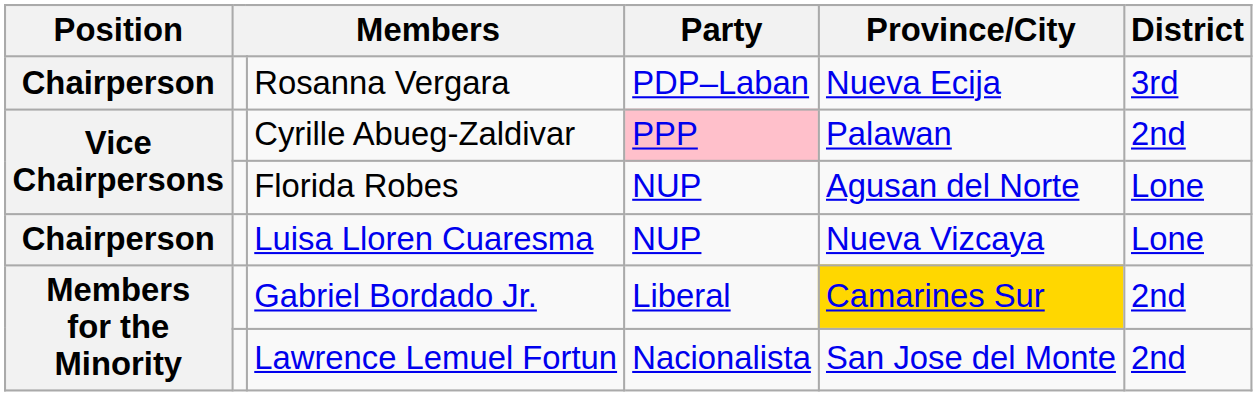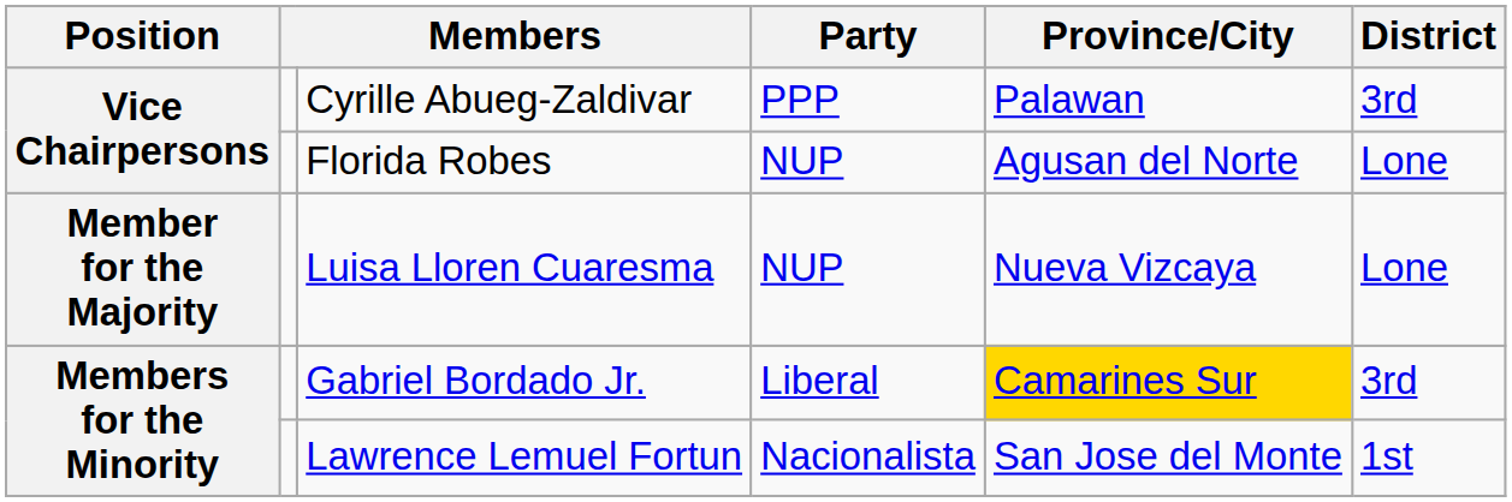- row: Chairperson | Rosanna Vergara | PDP–Laban | Nueva Ecija | 3rd
Cyrille Abueg-Zaldivar | Party: pink background -> no background
Cyrille Abueg-Zaldivar | District: 2nd -> 3rd
Luisa Lloren Cuaresma | Position: Chairperson -> Member for the Majority
Gabriel Bordado Jr. | District: 2nd -> 3rd
Lawrence Lemuel Fortun | District: 2nd -> 1st
